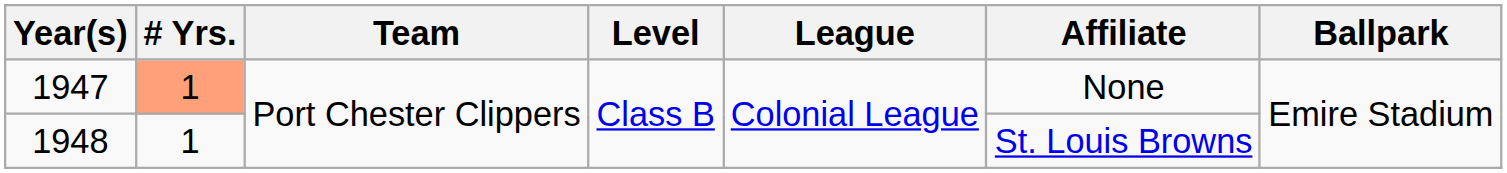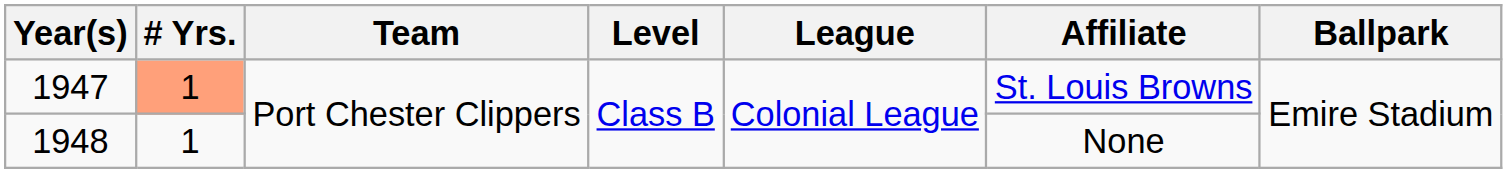1947 | Affiliate: None -> St. Louis Browns
1948 | Affiliate: St. Louis Browns -> None
